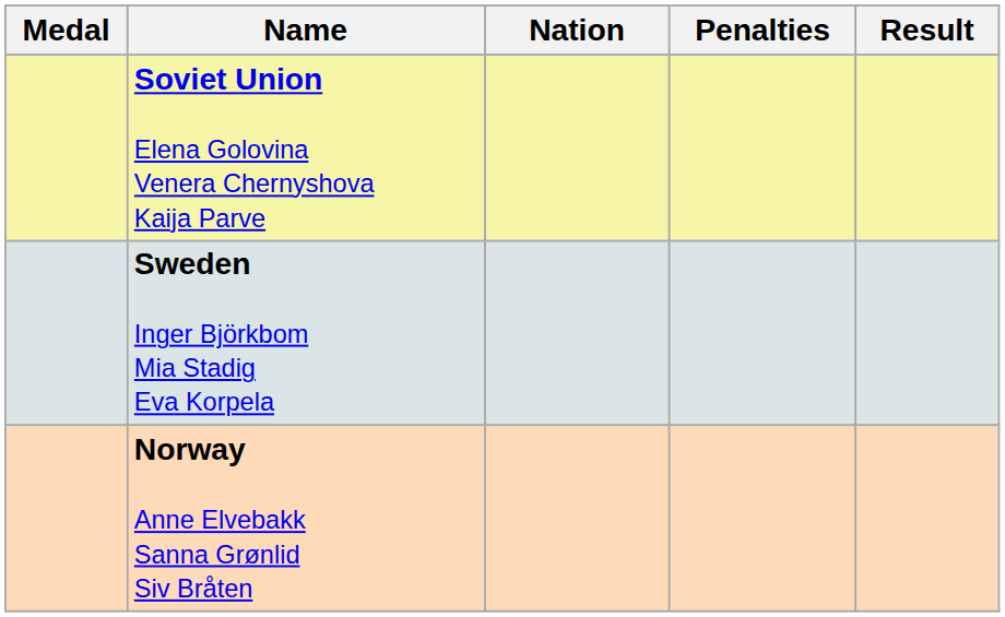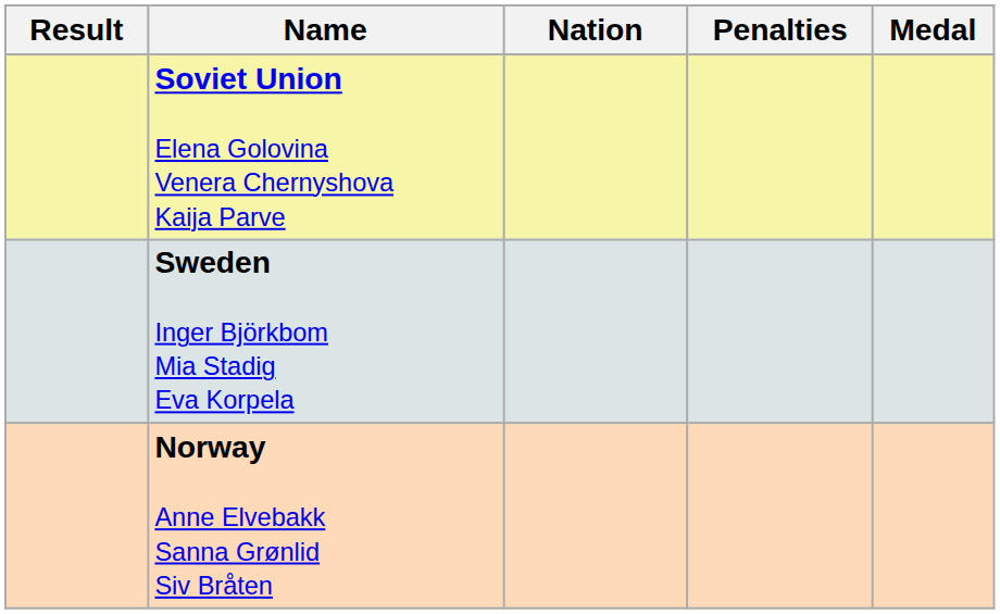columns swapped: Medal <-> Result
